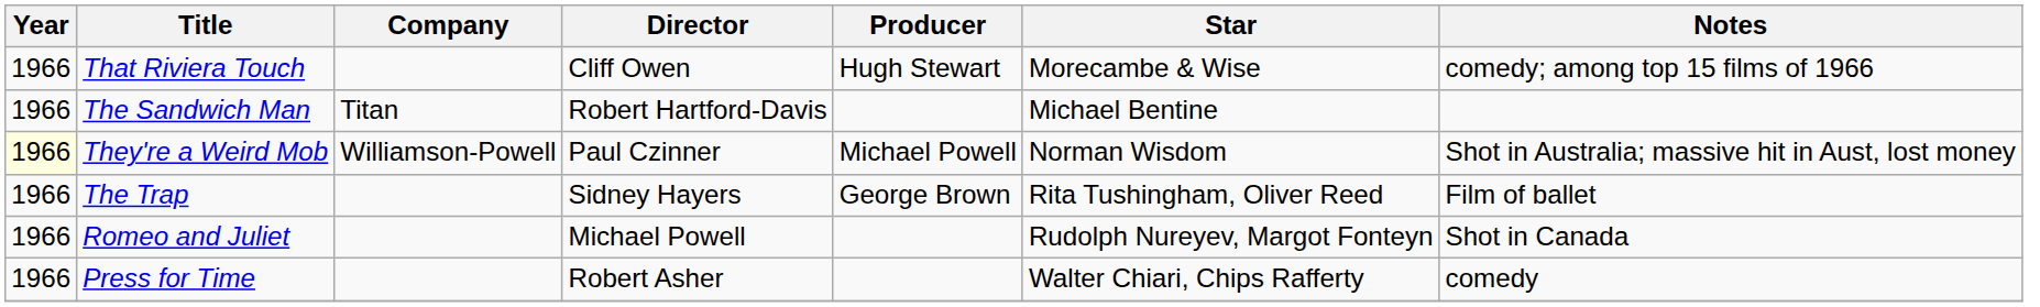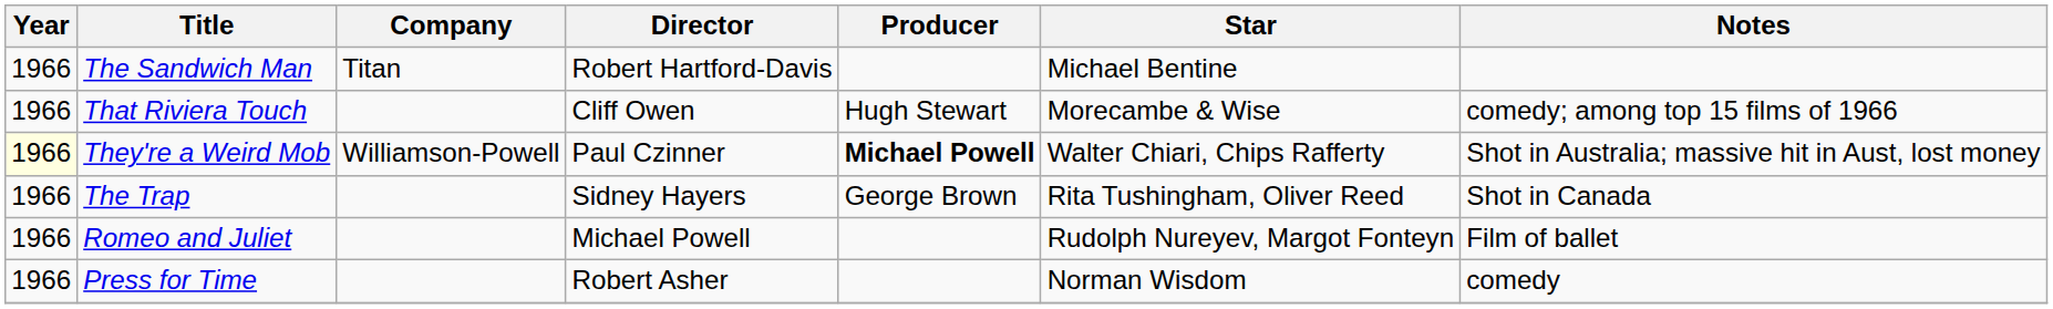rows swapped: That Riviera Touch <-> The Sandwich Man
They're a Weird Mob | Producer: normal -> bold
They're a Weird Mob | Star: Norman Wisdom -> Walter Chiari, Chips Rafferty
The Trap | Notes: Film of ballet -> Shot in Canada
Romeo and Juliet | Notes: Shot in Canada -> Film of ballet
Press for Time | Star: Walter Chiari, Chips Rafferty -> Norman Wisdom
